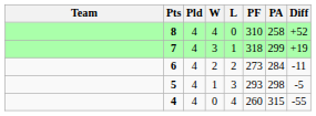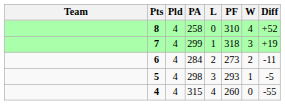columns swapped: W <-> PA
